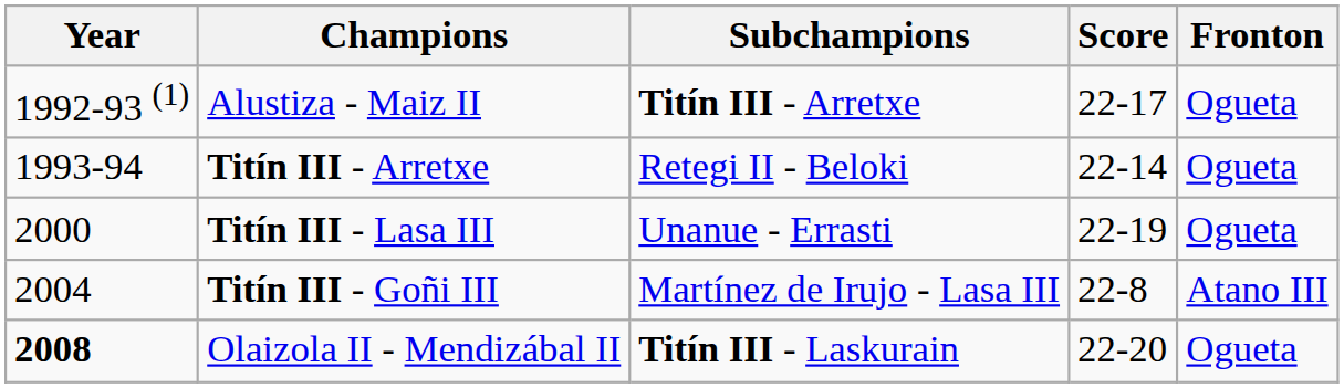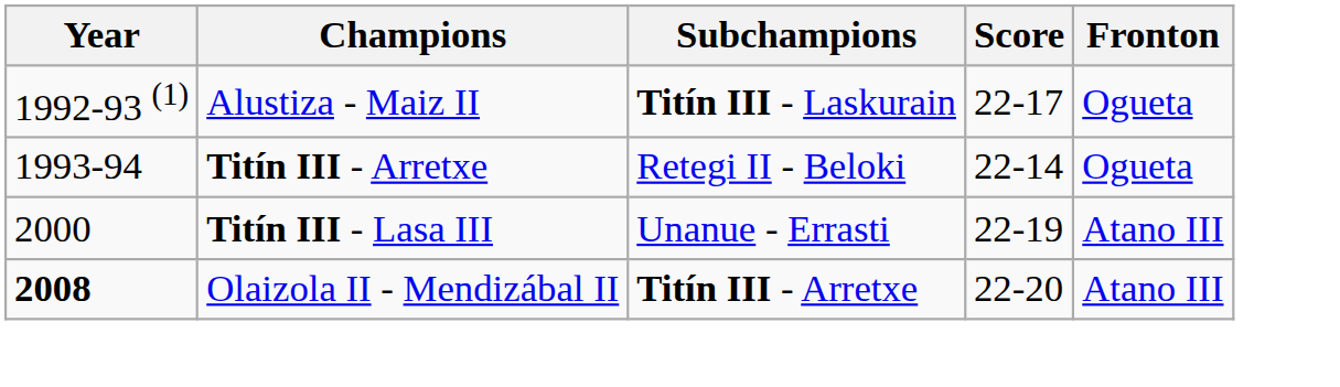Alustiza - Maiz II | Subchampions: Titín III - Arretxe -> Titín III - Laskurain
Titín III - Lasa III | Fronton: Ogueta -> Atano III
- row: 2004 | Titín III - Goñi III | Martínez de Irujo - Lasa III | 22-8 | Atano III
Olaizola II - Mendizábal II | Subchampions: Titín III - Laskurain -> Titín III - Arretxe
Olaizola II - Mendizábal II | Fronton: Ogueta -> Atano III
